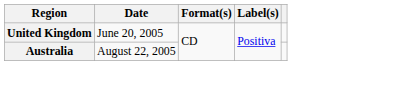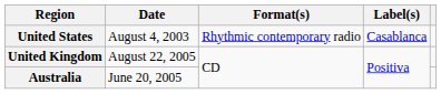+ row: United States | August 4, 2003 | Rhythmic contemporary radio | Casablanca
United Kingdom | Date: June 20, 2005 -> August 22, 2005
Australia | Date: August 22, 2005 -> June 20, 2005
